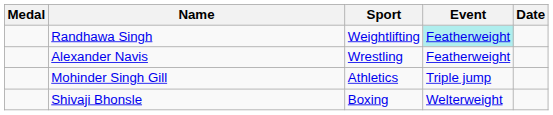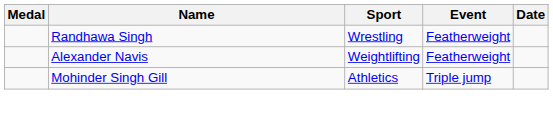Randhawa Singh | Sport: Weightlifting -> Wrestling
Randhawa Singh | Event: paleturquoise background -> no background
Alexander Navis | Sport: Wrestling -> Weightlifting
- row: Shivaji Bhonsle | Boxing | Welterweight
